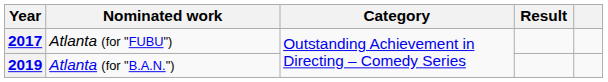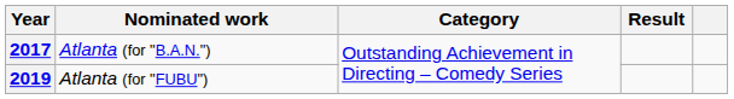2017 | Nominated work: Atlanta (for "FUBU") -> Atlanta (for "B.A.N.")
2019 | Nominated work: Atlanta (for "B.A.N.") -> Atlanta (for "FUBU")
